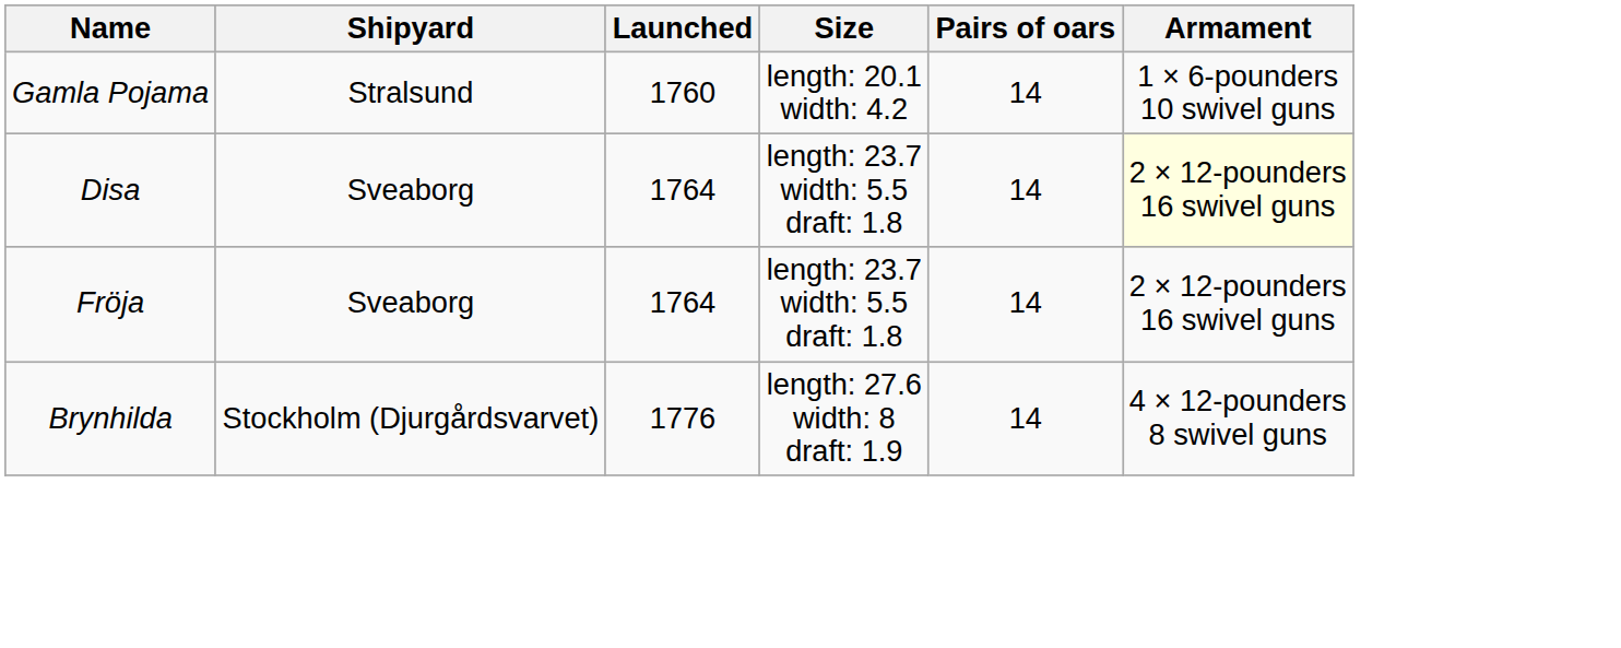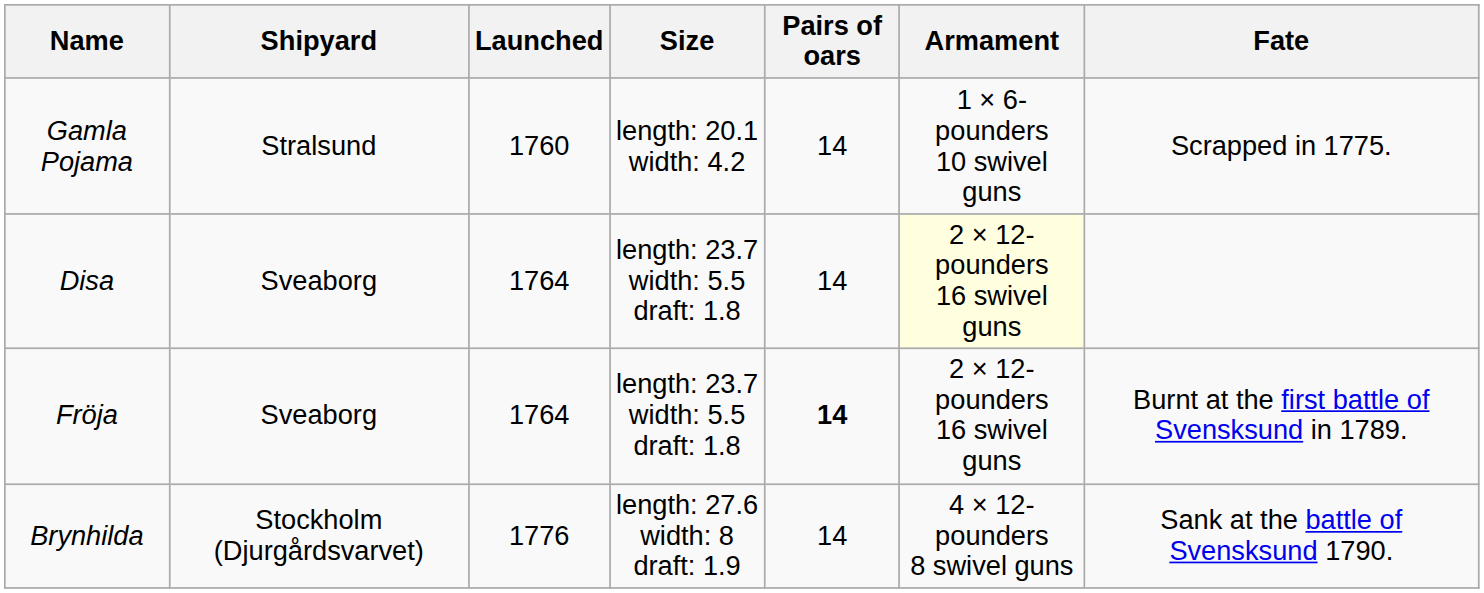+ column: Fate | Scrapped in 1775. | Burnt at the first battle of Svensksund in 1789. | Sank at the battle of Svensksund 1790.
Fröja | Pairs of oars: normal -> bold
